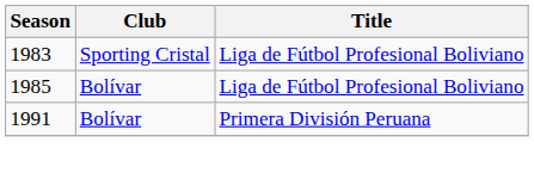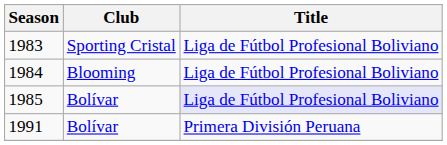+ row: 1984 | Blooming | Liga de Fútbol Profesional Boliviano
1985 | Title: no background -> lavender background
